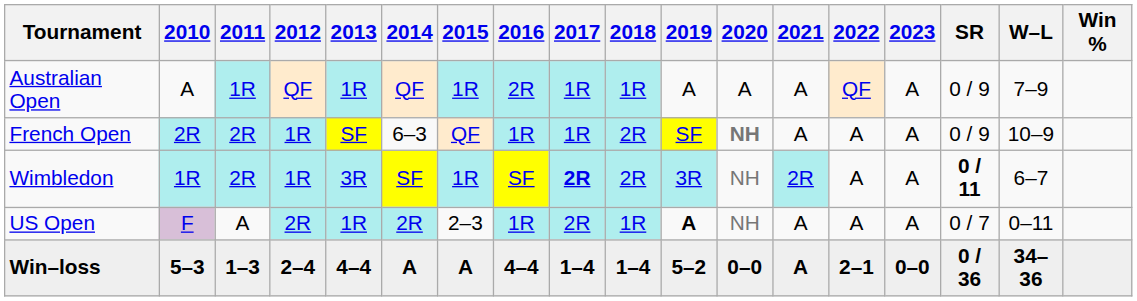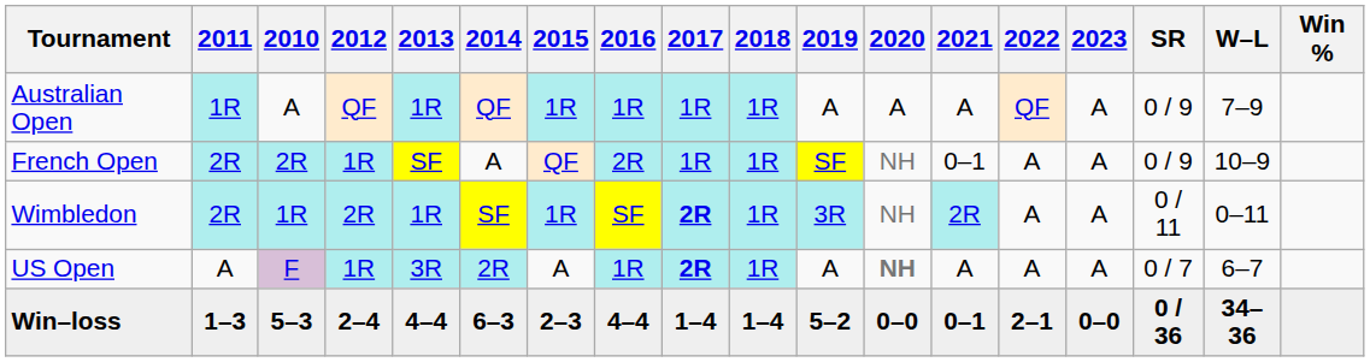columns swapped: 2010 <-> 2011
Australian Open | 2016: 2R -> 1R
French Open | 2014: 6–3 -> A
French Open | 2016: 1R -> 2R
French Open | 2018: 2R -> 1R
French Open | 2020: bold -> normal
French Open | 2021: A -> 0–1
Wimbledon | 2012: 1R -> 2R
Wimbledon | 2013: 3R -> 1R
Wimbledon | 2018: 2R -> 1R
Wimbledon | SR: bold -> normal
Wimbledon | W–L: 6–7 -> 0–11
US Open | 2012: 2R -> 1R
US Open | 2013: 1R -> 3R
US Open | 2015: 2–3 -> A
US Open | 2017: normal -> bold
US Open | 2019: bold -> normal
US Open | 2020: normal -> bold
US Open | W–L: 0–11 -> 6–7
Win–loss | 2014: A -> 6–3
Win–loss | 2015: A -> 2–3
Win–loss | 2021: A -> 0–1
